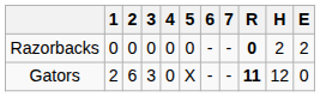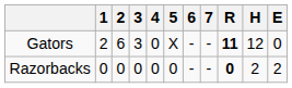rows swapped: Razorbacks <-> Gators
